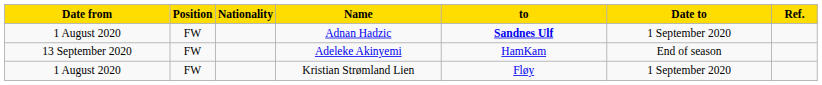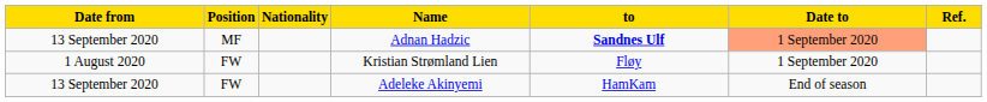Adnan Hadzic | Date from: 1 August 2020 -> 13 September 2020
Adnan Hadzic | Position: FW -> MF
Adnan Hadzic | Date to: no background -> lightsalmon background
rows swapped: Kristian Strømland Lien <-> Adeleke Akinyemi
